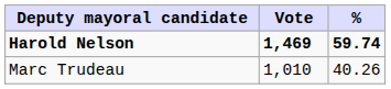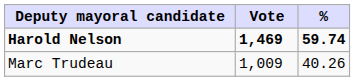Marc Trudeau | Vote: 1,010 -> 1,009
